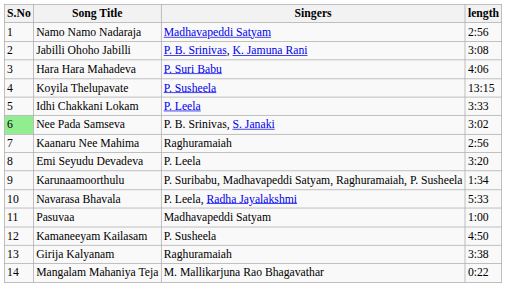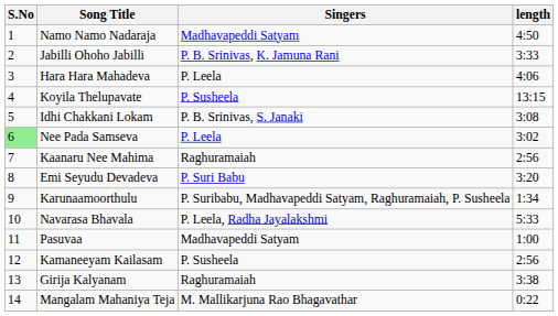Namo Namo Nadaraja | length: 2:56 -> 4:50
Jabilli Ohoho Jabilli | length: 3:08 -> 3:33
Hara Hara Mahadeva | Singers: P. Suri Babu -> P. Leela
Idhi Chakkani Lokam | Singers: P. Leela -> P. B. Srinivas, S. Janaki
Idhi Chakkani Lokam | length: 3:33 -> 3:08
Nee Pada Samseva | Singers: P. B. Srinivas, S. Janaki -> P. Leela
Emi Seyudu Devadeva | Singers: P. Leela -> P. Suri Babu
Kamaneeyam Kailasam | length: 4:50 -> 2:56
